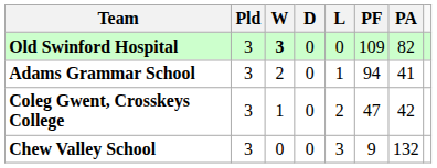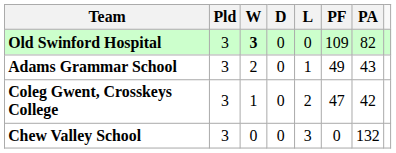Adams Grammar School | PF: 94 -> 49
Adams Grammar School | PA: 41 -> 43
Chew Valley School | PF: 9 -> 0
